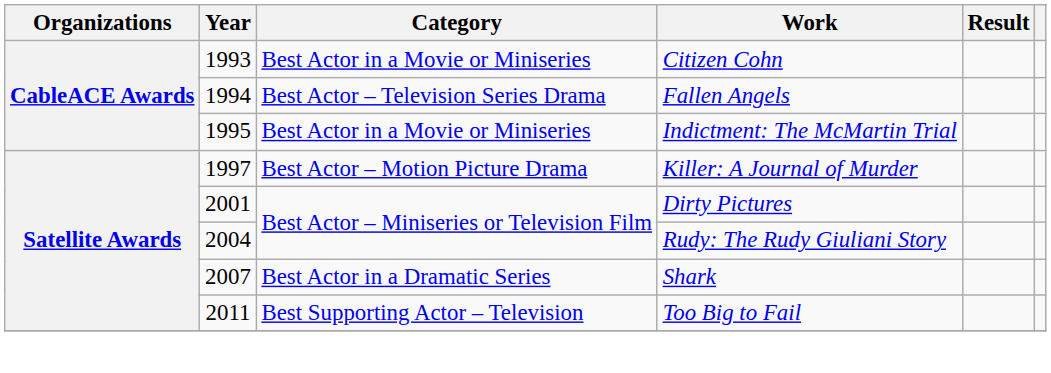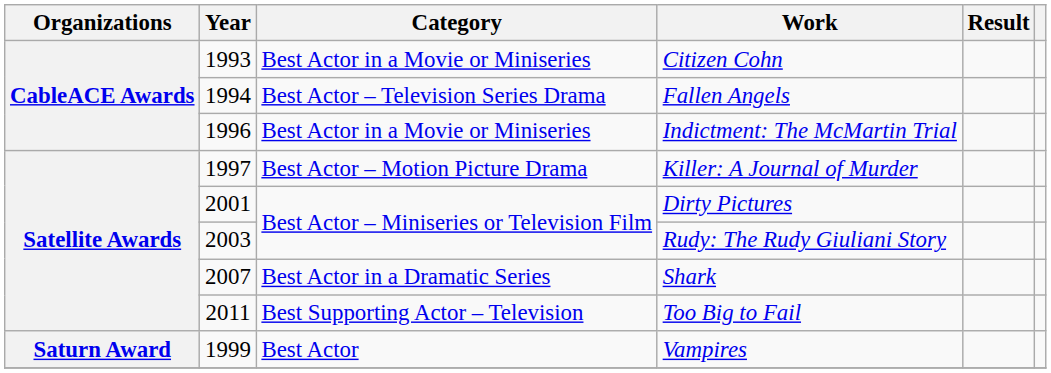Indictment: The McMartin Trial | Year: 1995 -> 1996
Rudy: The Rudy Giuliani Story | Year: 2004 -> 2003
+ row: Saturn Award | 1999 | Best Actor | Vampires
